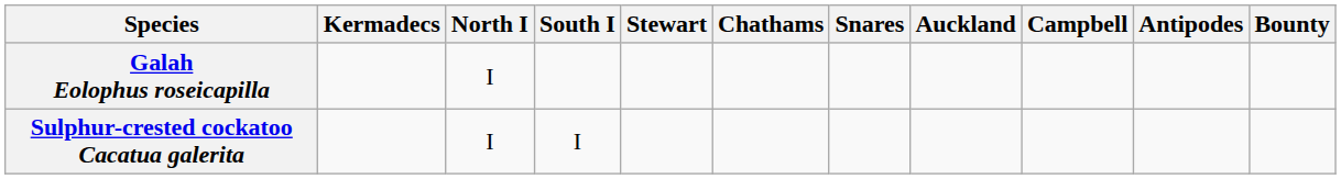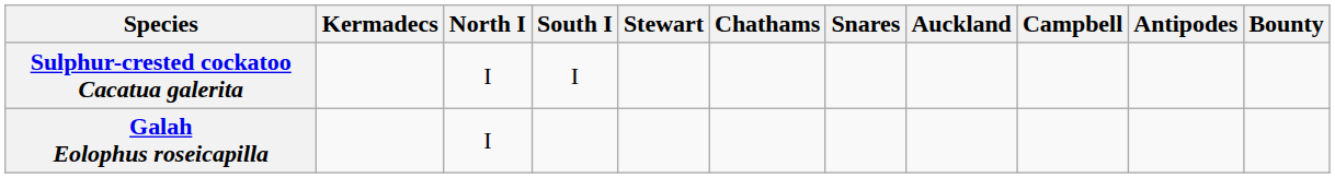rows swapped: Galah Eolophus roseicapilla <-> Sulphur-crested cockatoo Cacatua galerita
